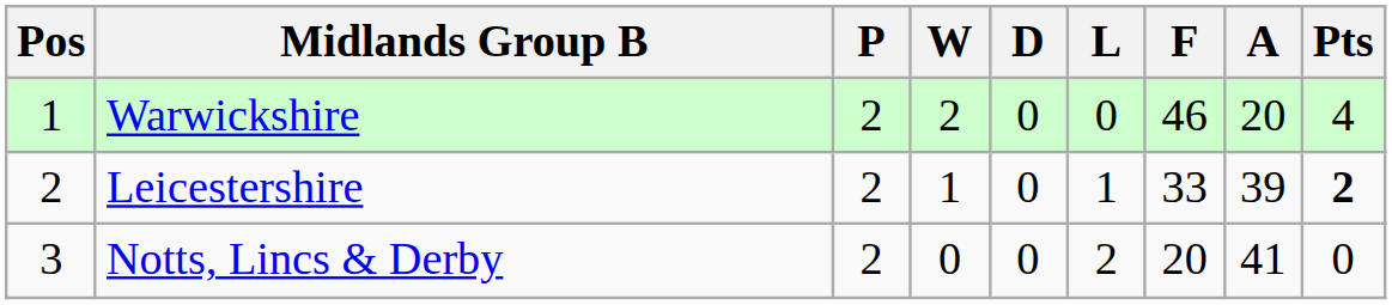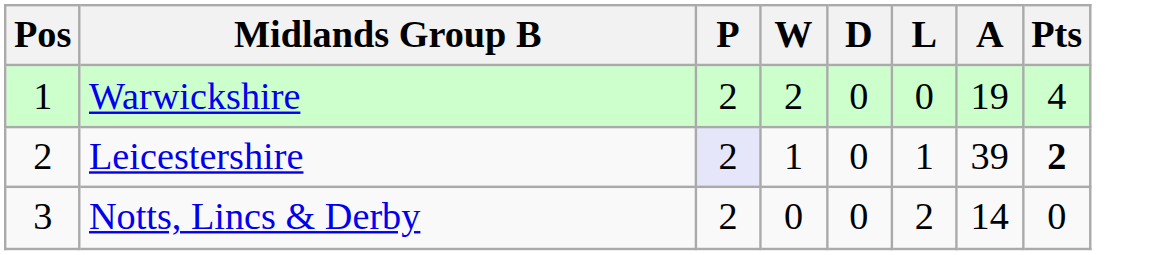- column: F | 46 | 33 | 20
Warwickshire | A: 20 -> 19
Leicestershire | P: no background -> lavender background
Notts, Lincs & Derby | A: 41 -> 14
